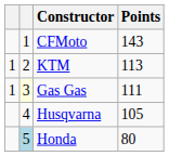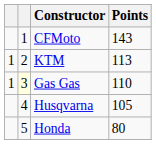Gas Gas | Points: 111 -> 110
Honda | column 2: lightblue background -> no background
